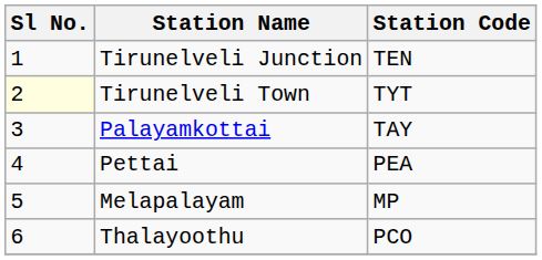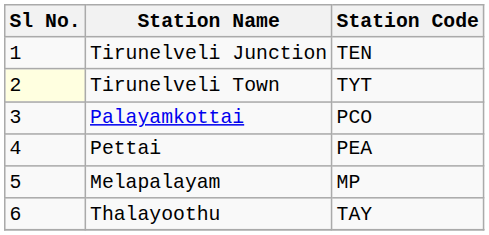Palayamkottai | Station Code: TAY -> PCO
Thalayoothu | Station Code: PCO -> TAY
